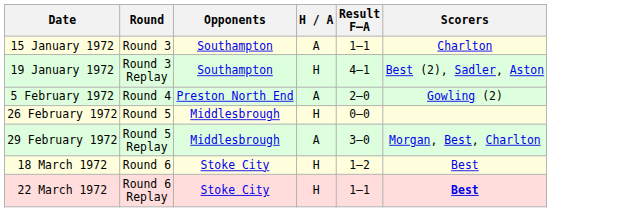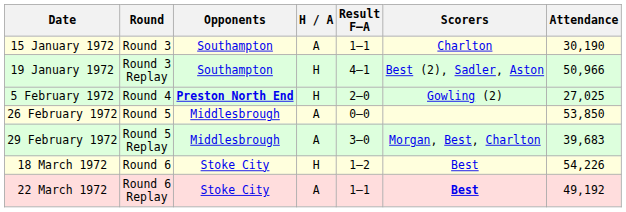+ column: Attendance | 30,190 | 50,966 | 27,025 | 53,850 | 39,683 | 54,226 | 49,192
5 February 1972 | Opponents: normal -> bold
5 February 1972 | H / A: A -> H
26 February 1972 | H / A: H -> A
22 March 1972 | H / A: H -> A
